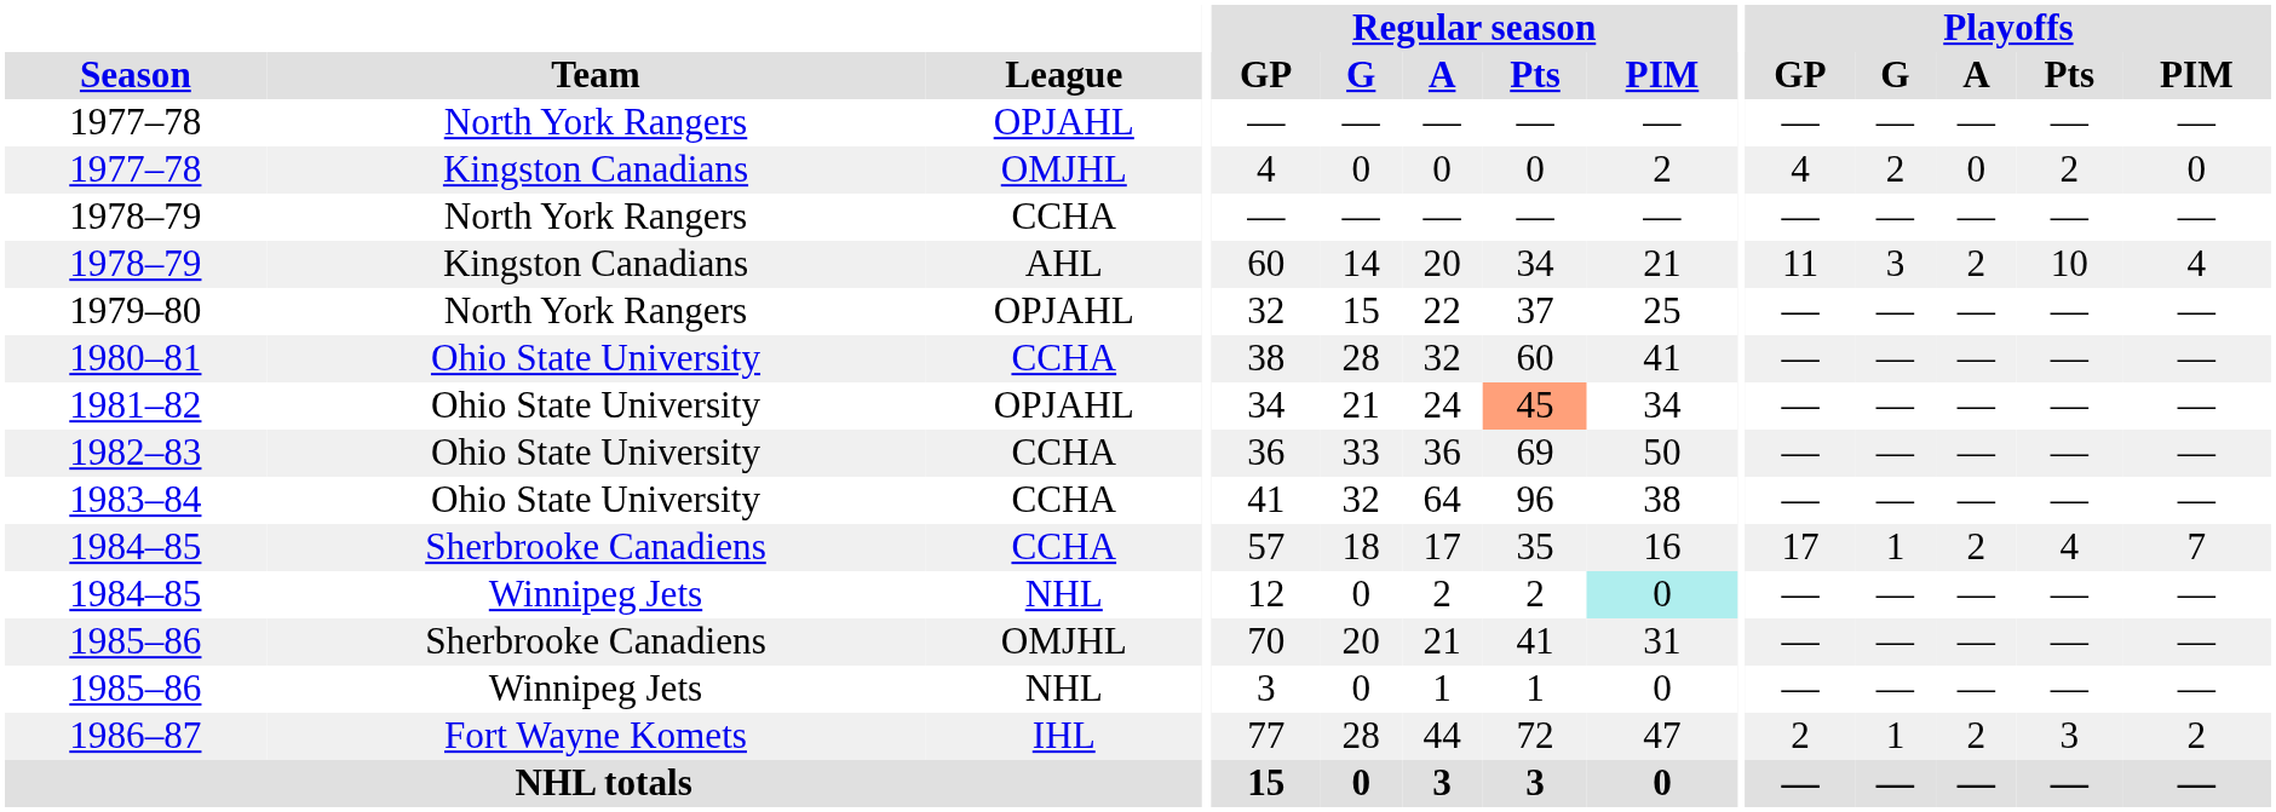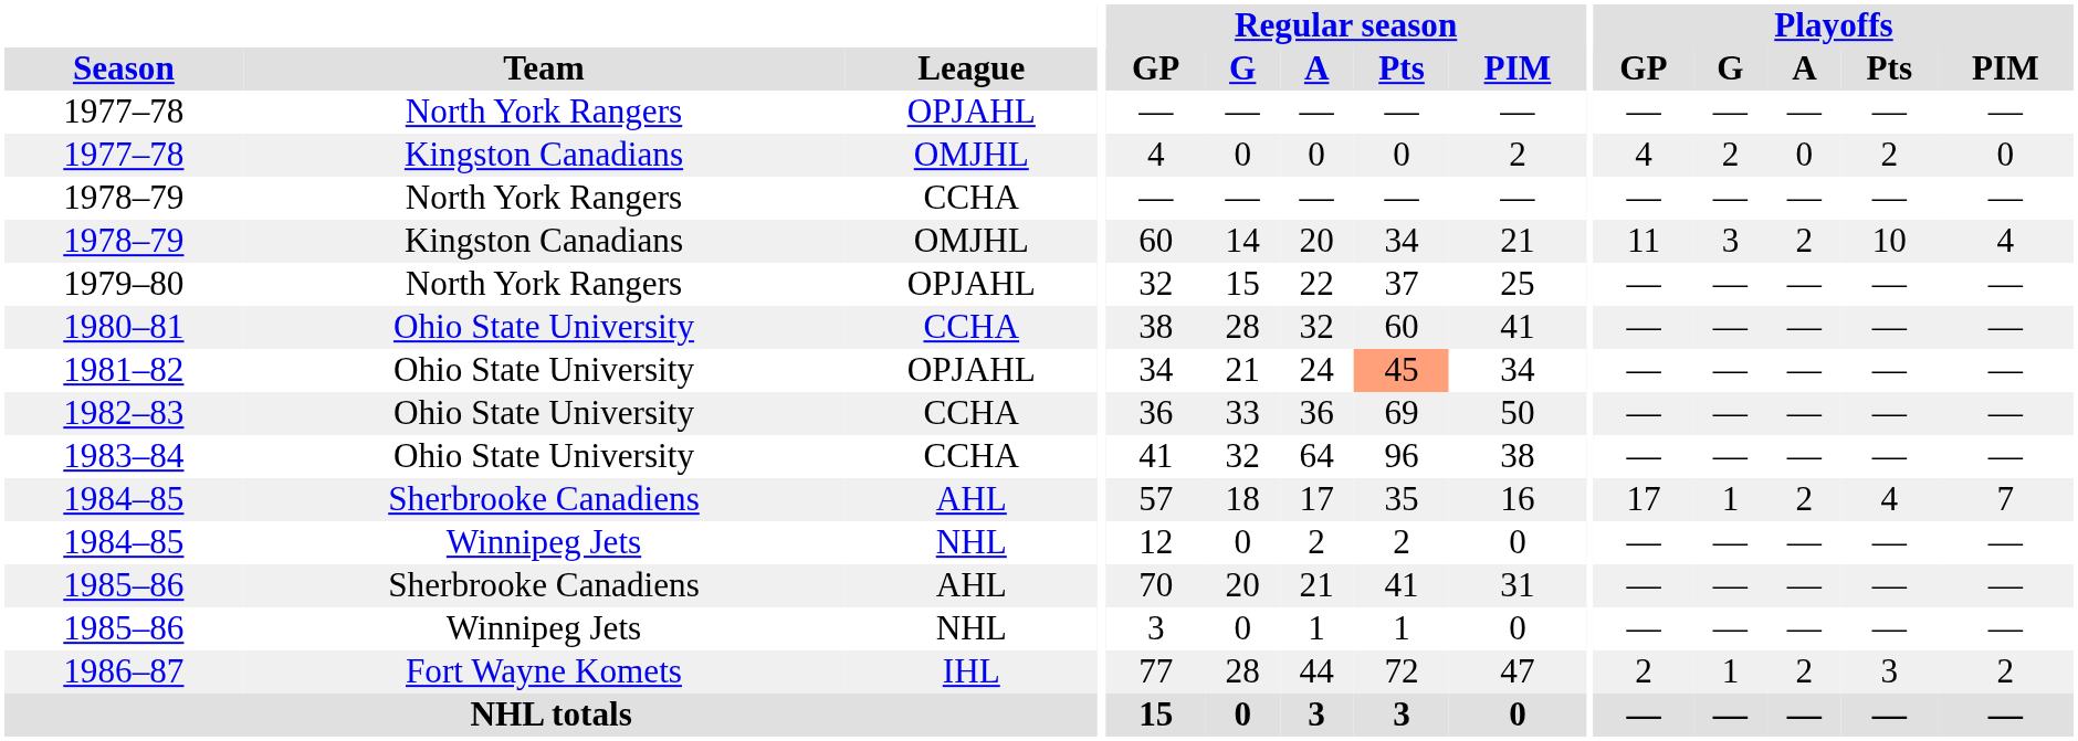1978–79 / Kingston Canadians | League: AHL -> OMJHL
1984–85 / Sherbrooke Canadiens | League: CCHA -> AHL
1984–85 / Winnipeg Jets | Regular season / PIM: paleturquoise background -> no background
1985–86 / Sherbrooke Canadiens | League: OMJHL -> AHL
